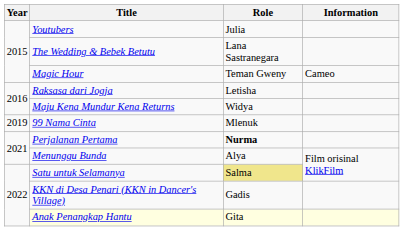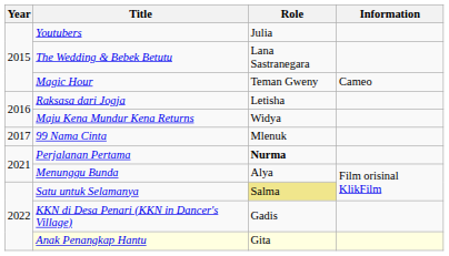99 Nama Cinta | Year: 2019 -> 2017
